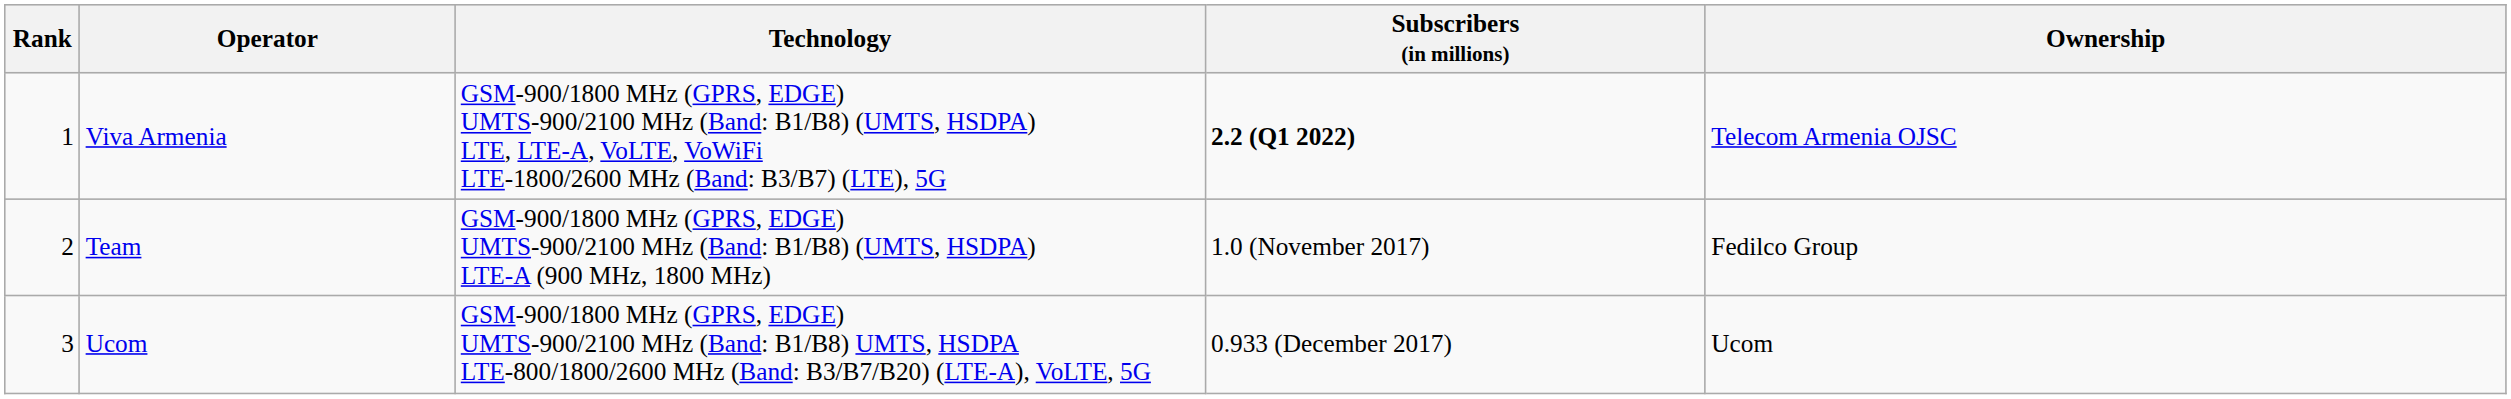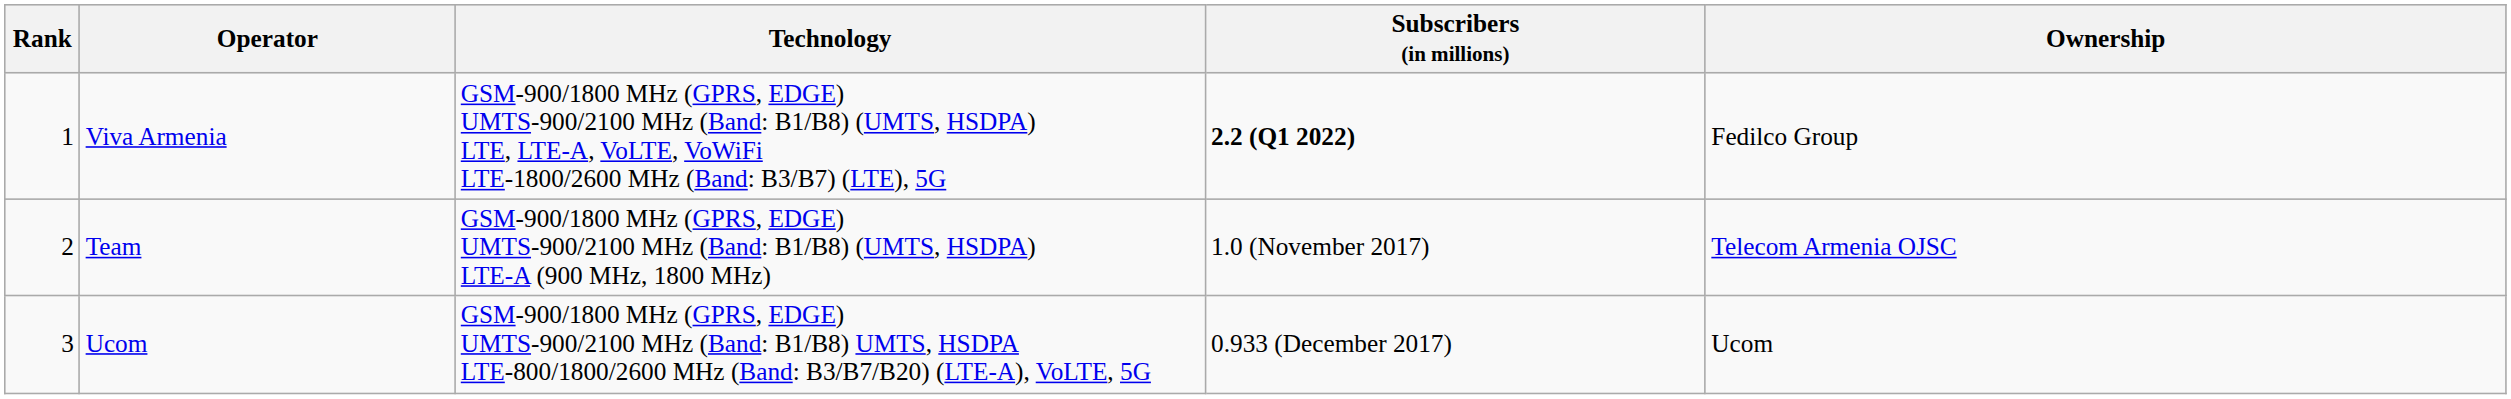Viva Armenia | Ownership: Telecom Armenia OJSC -> Fedilco Group
Team | Ownership: Fedilco Group -> Telecom Armenia OJSC
